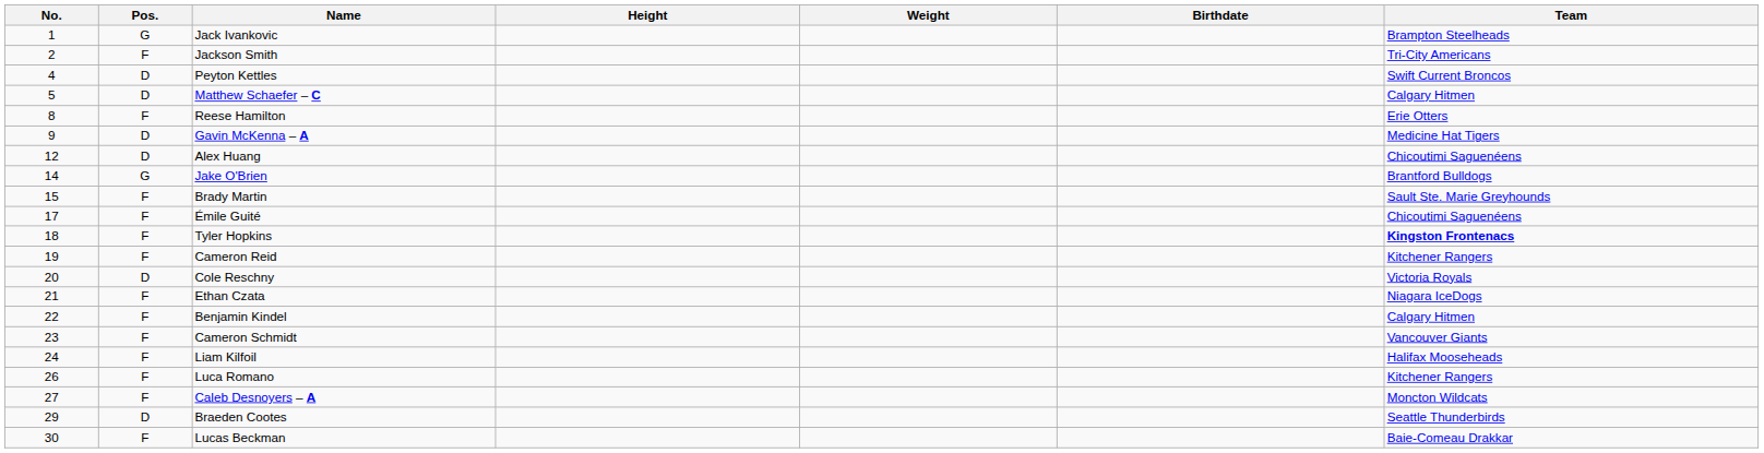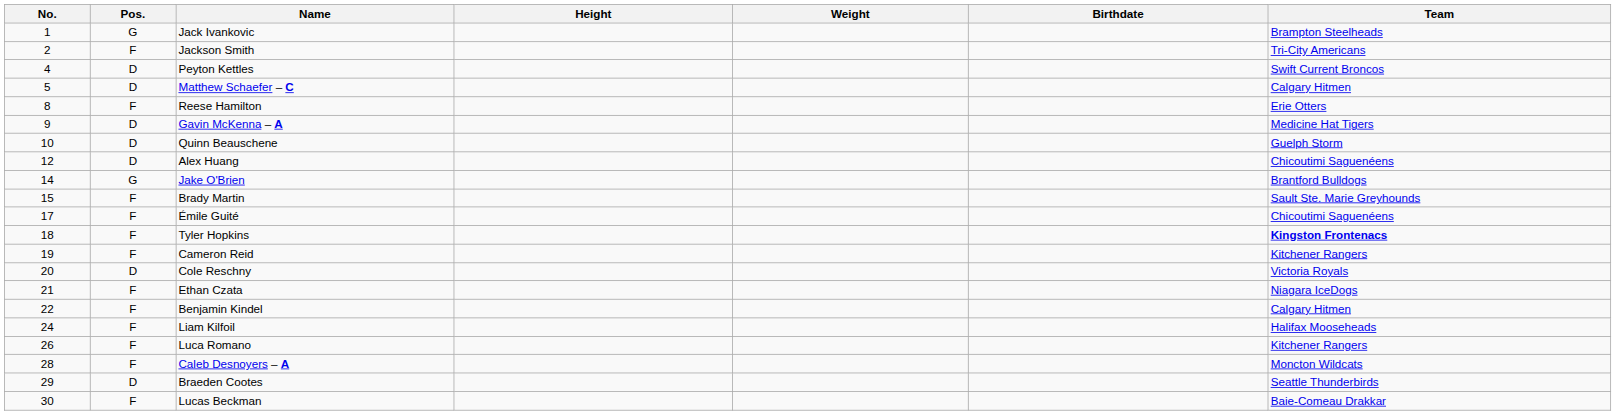+ row: 10 | D | Quinn Beauschene | Guelph Storm
- row: 23 | F | Cameron Schmidt | Vancouver Giants
Caleb Desnoyers – A | No.: 27 -> 28
